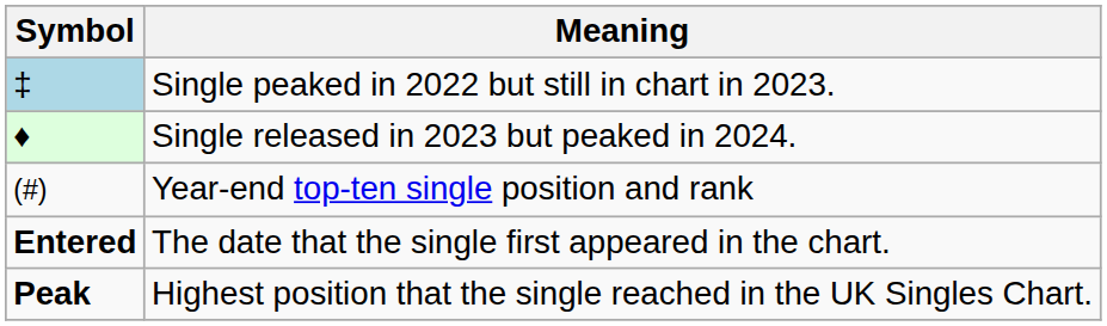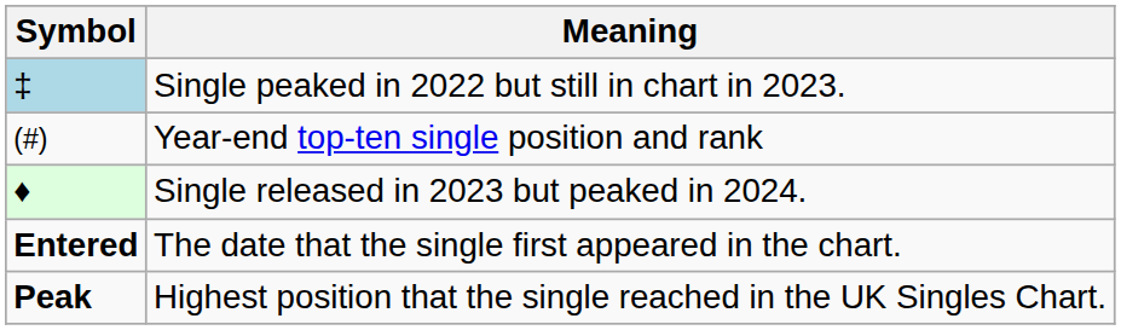rows swapped: Single released in 2023 but peaked in 2024. <-> Year-end top-ten single position and rank
